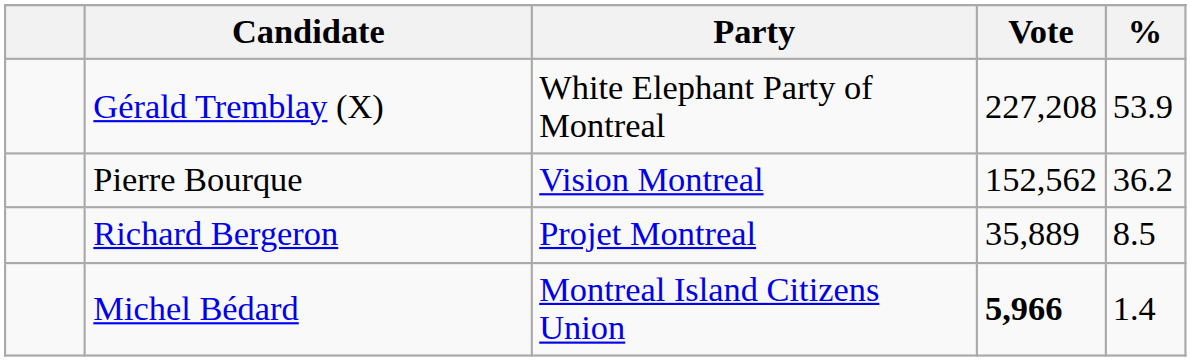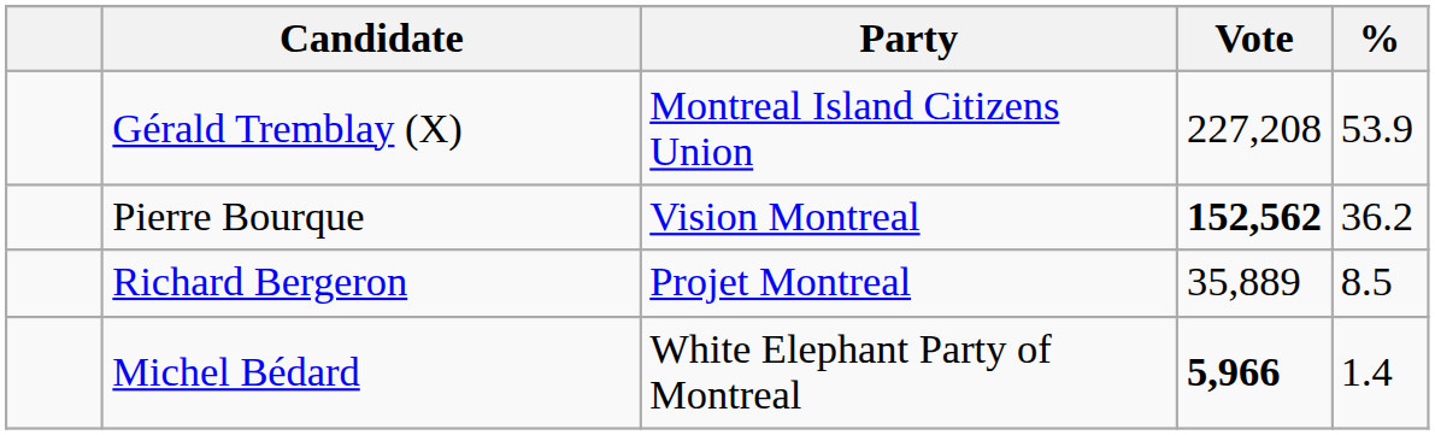Gérald Tremblay (X) | Party: White Elephant Party of Montreal -> Montreal Island Citizens Union
Pierre Bourque | Vote: normal -> bold
Michel Bédard | Party: Montreal Island Citizens Union -> White Elephant Party of Montreal
